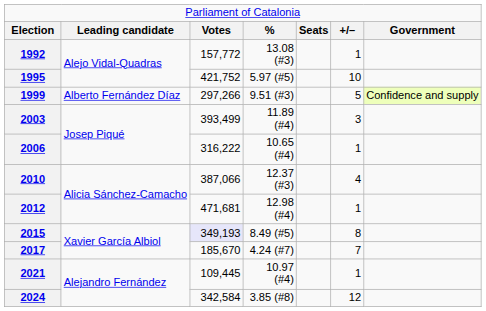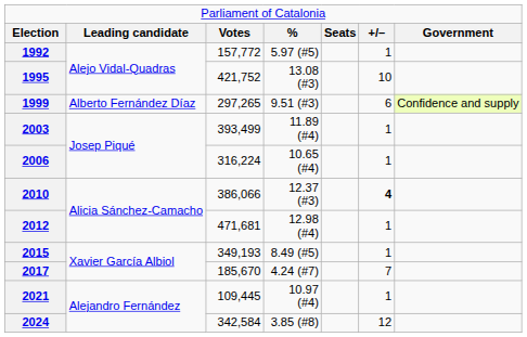1992 | column 4: 13.08 (#3) -> 5.97 (#5)
1995 | column 4: 5.97 (#5) -> 13.08 (#3)
1999 | column 3: 297,266 -> 297,265
1999 | column 6: 5 -> 6
2003 | column 6: 3 -> 1
2006 | column 3: 316,222 -> 316,224
2010 | column 3: 387,066 -> 386,066
2010 | column 6: normal -> bold
2015 | column 3: lavender background -> no background
2015 | column 6: 8 -> 1
